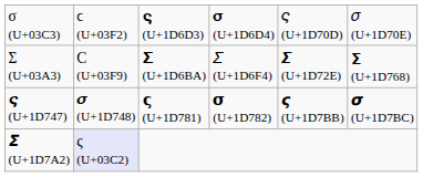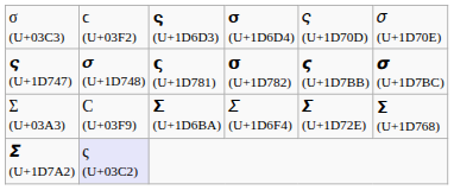rows swapped: 𝝇 (U+1D747) <-> Σ (U+03A3)
